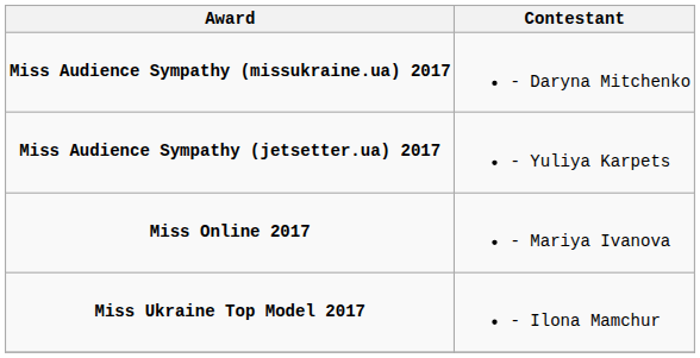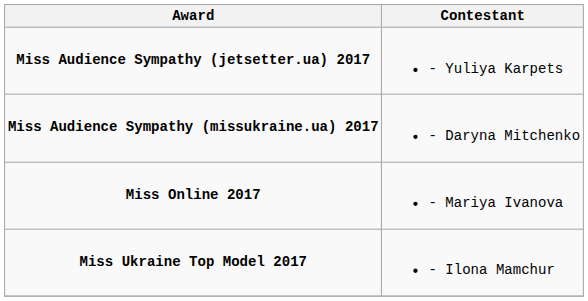rows swapped: Miss Audience Sympathy (missukraine.ua) 2017 <-> Miss Audience Sympathy (jetsetter.ua) 2017
